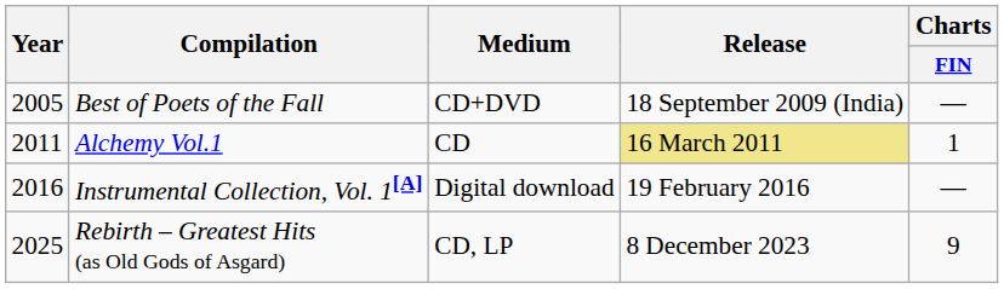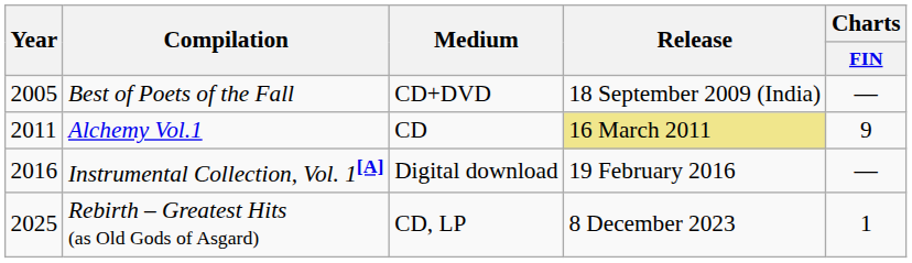Alchemy Vol.1 | Charts / FIN: 1 -> 9
Rebirth – Greatest Hits (as Old Gods of Asgard) | Charts / FIN: 9 -> 1
